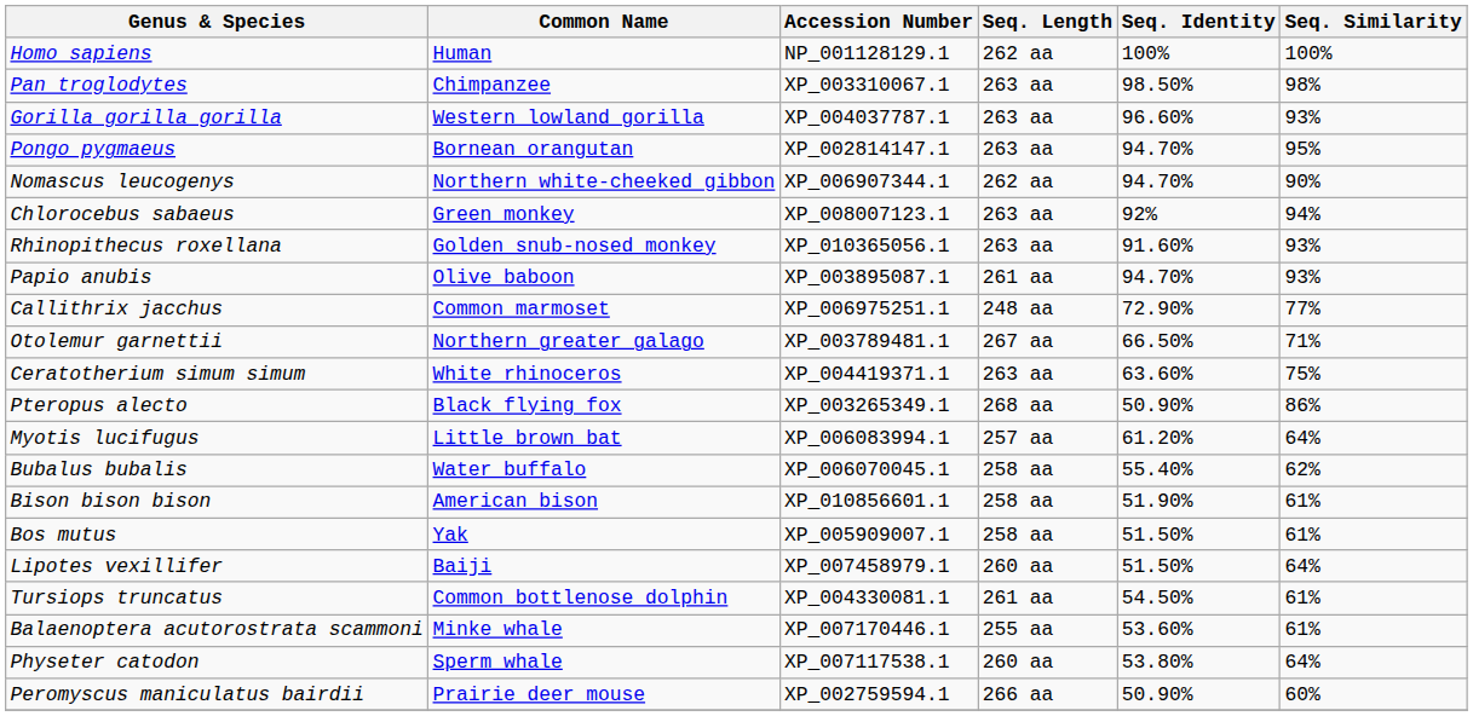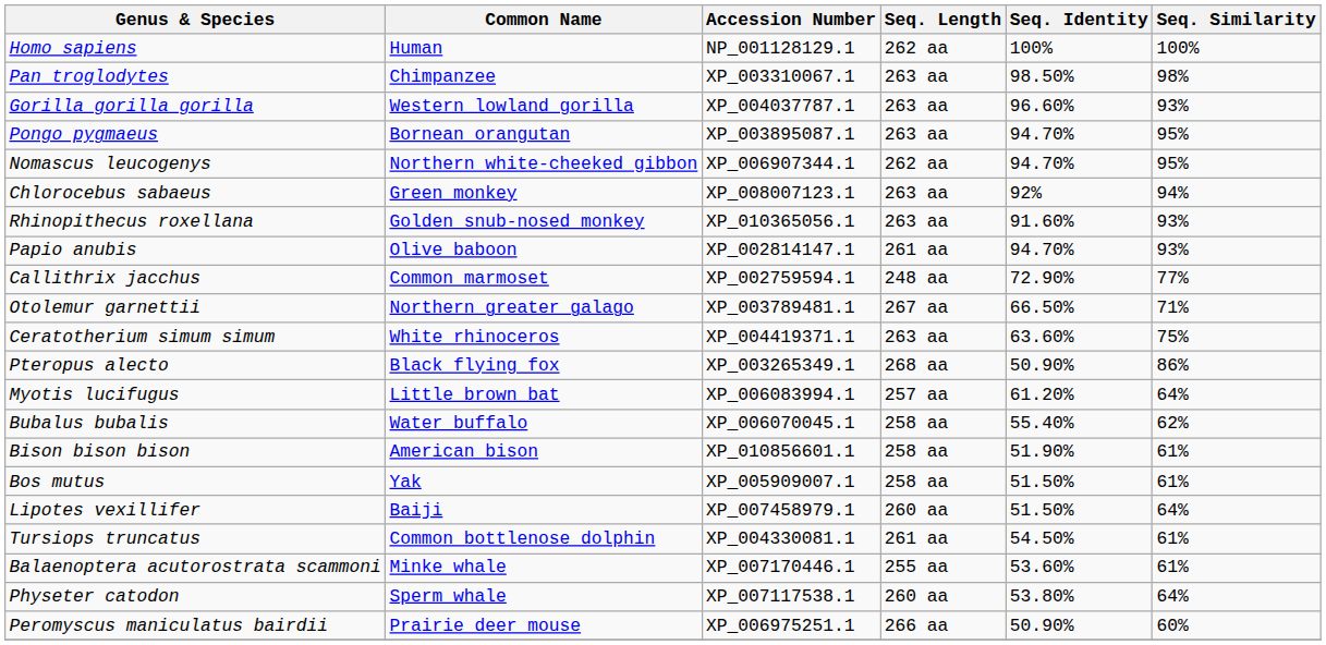Pongo pygmaeus | Accession Number: XP_002814147.1 -> XP_003895087.1
Nomascus leucogenys | Seq. Similarity: 90% -> 95%
Papio anubis | Accession Number: XP_003895087.1 -> XP_002814147.1
Callithrix jacchus | Accession Number: XP_006975251.1 -> XP_002759594.1
Peromyscus maniculatus bairdii | Accession Number: XP_002759594.1 -> XP_006975251.1
